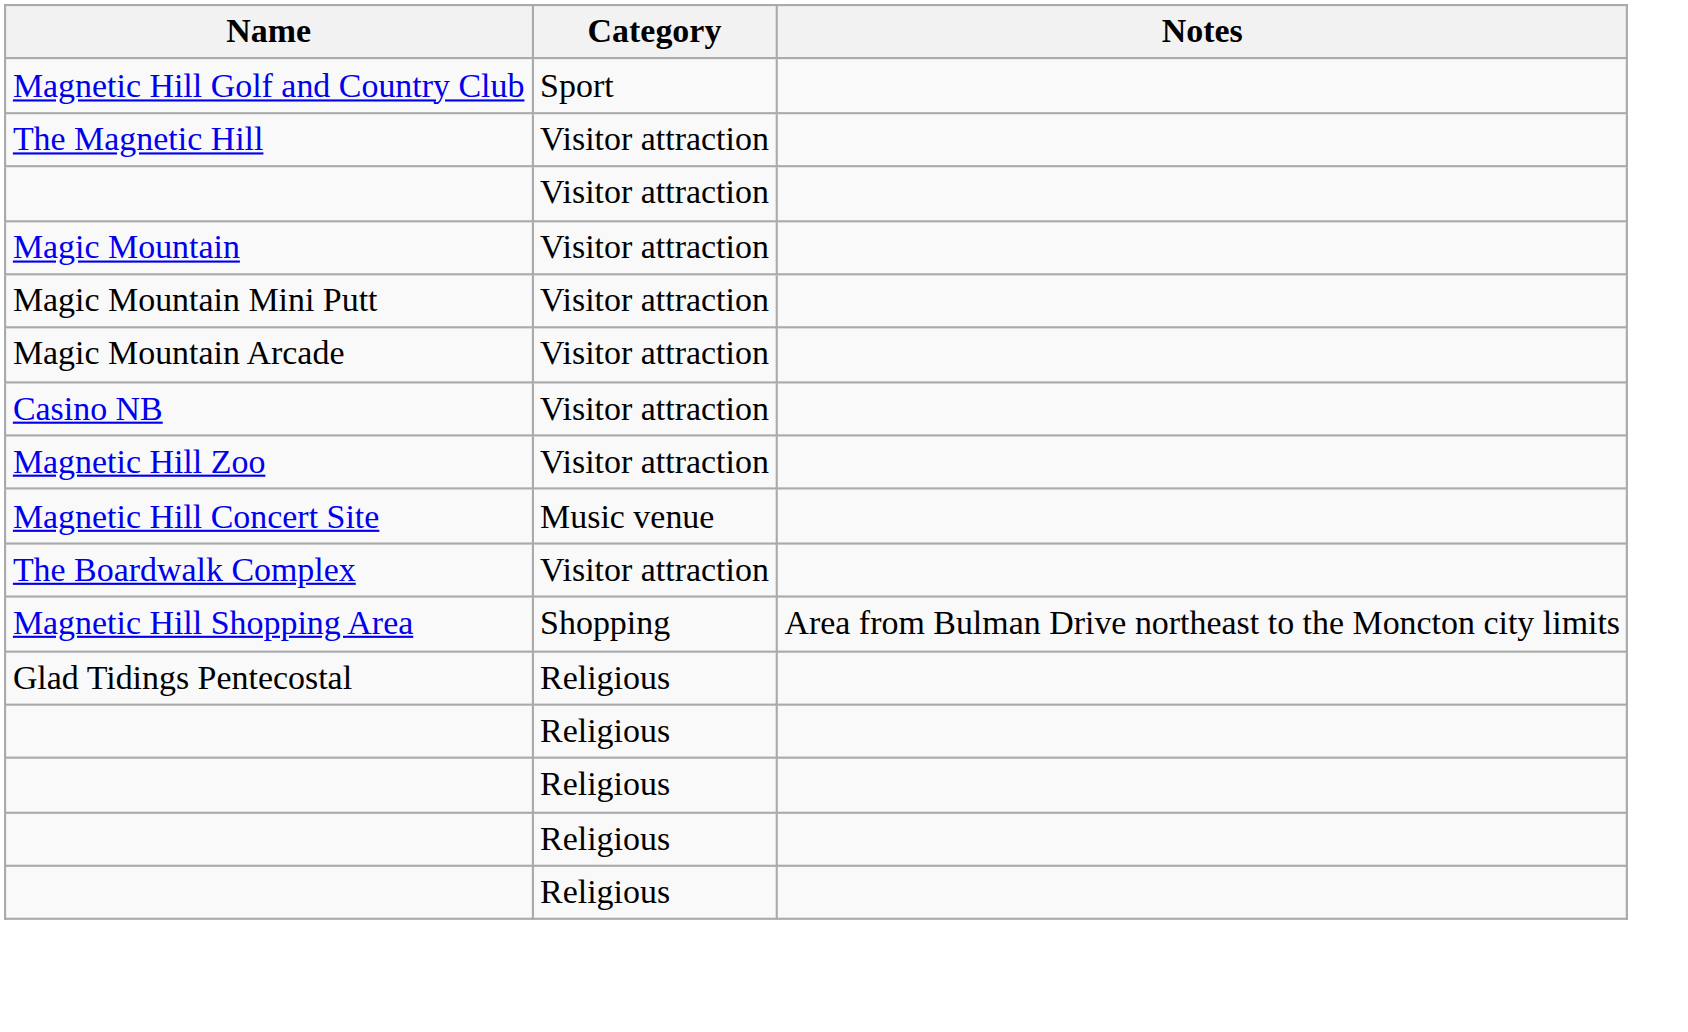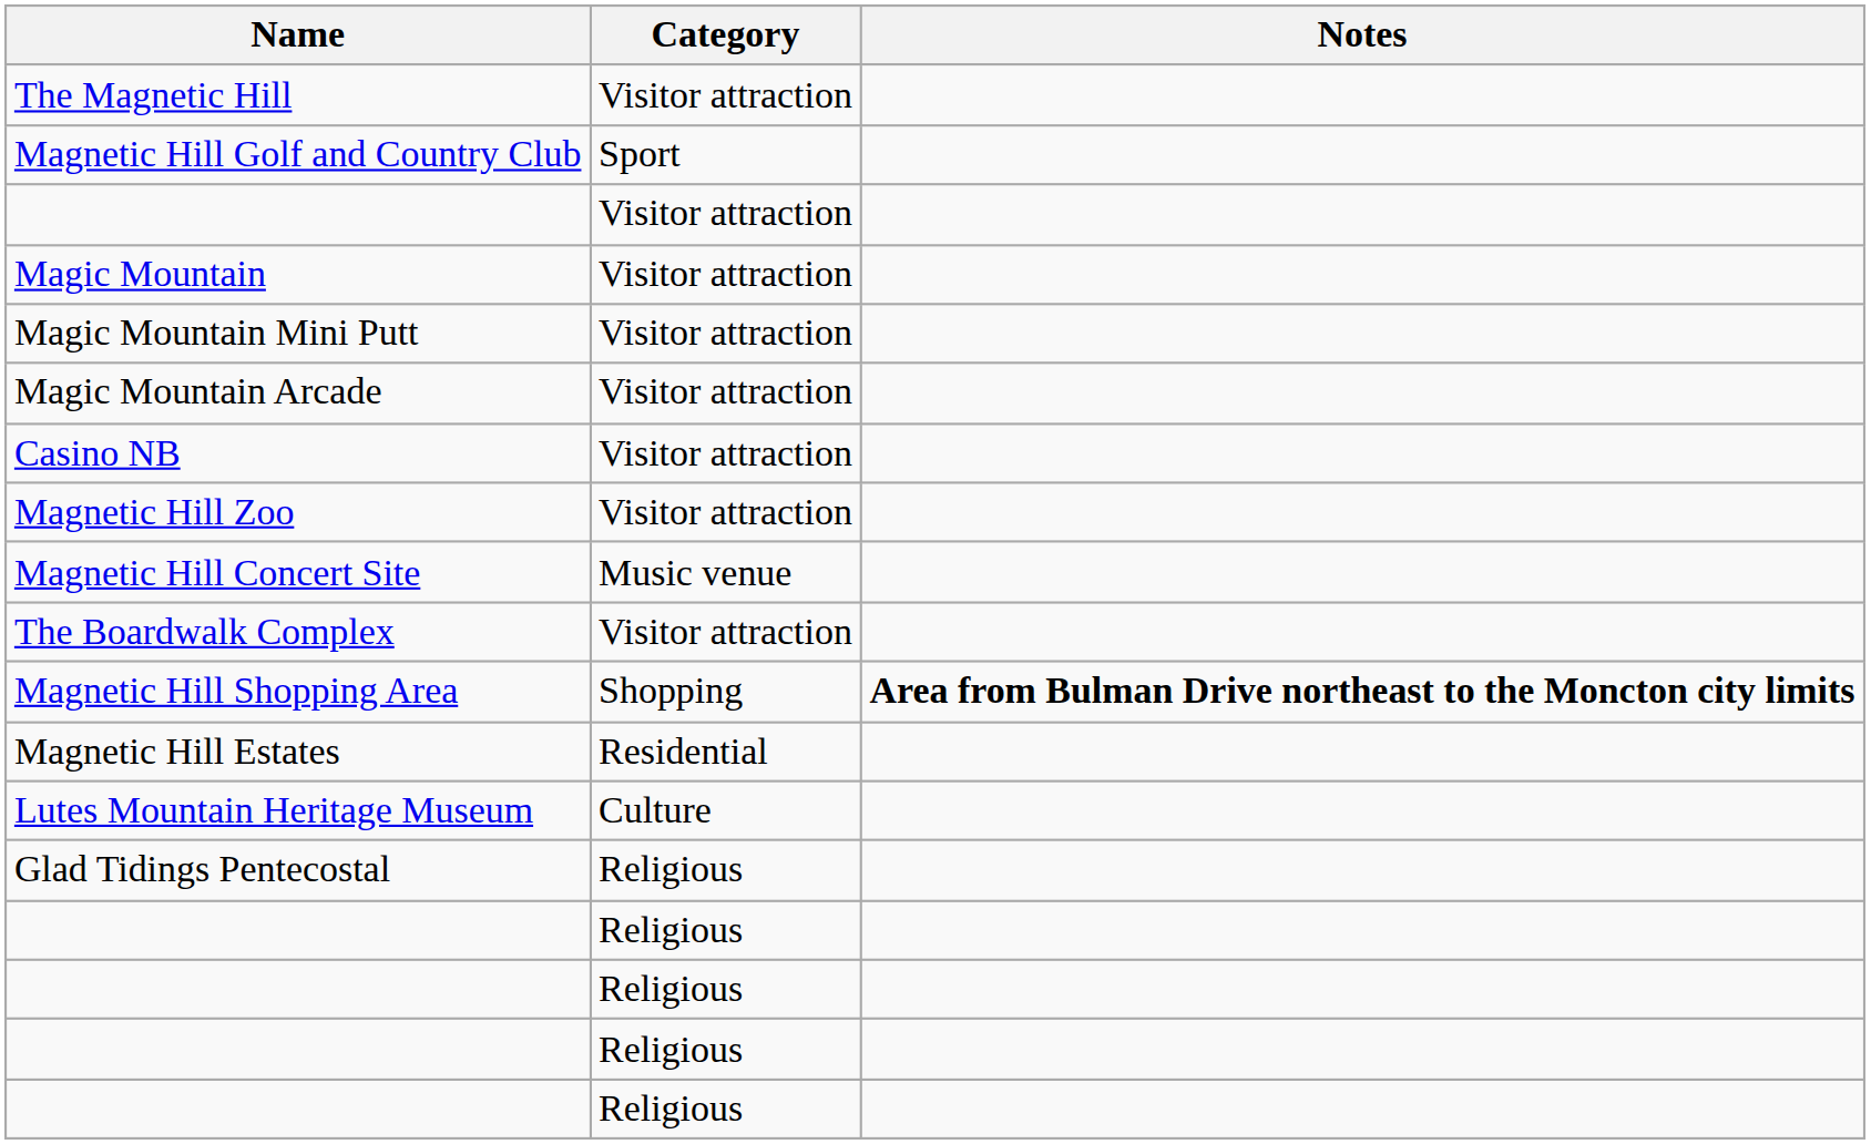rows swapped: The Magnetic Hill <-> Magnetic Hill Golf and Country Club
Magnetic Hill Shopping Area | Notes: normal -> bold
+ row: Magnetic Hill Estates | Residential
+ row: Lutes Mountain Heritage Museum | Culture
